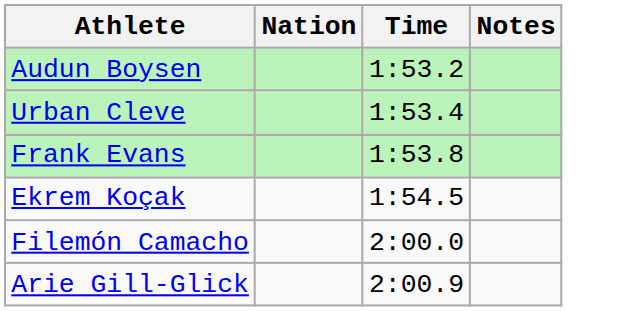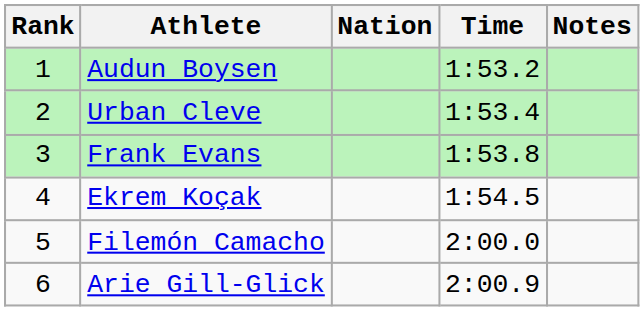+ column: Rank | 1 | 2 | 3 | 4 | 5 | 6
